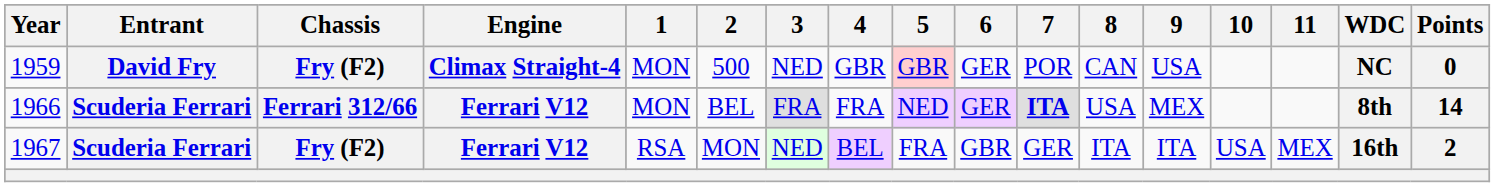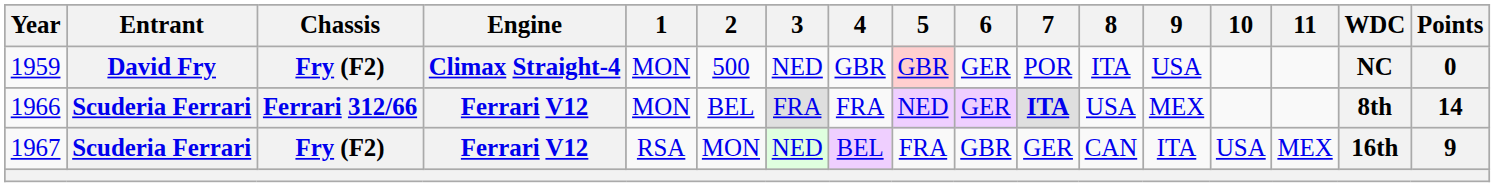1959 | 8: CAN -> ITA
1967 | 8: ITA -> CAN
1967 | Points: 2 -> 9
